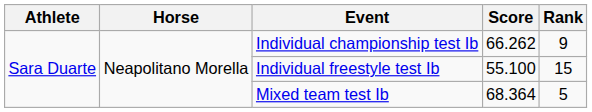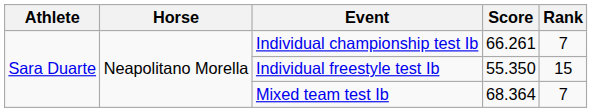Individual championship test Ib | Score: 66.262 -> 66.261
Individual championship test Ib | Rank: 9 -> 7
Individual freestyle test Ib | Score: 55.100 -> 55.350
Mixed team test Ib | Rank: 5 -> 7
